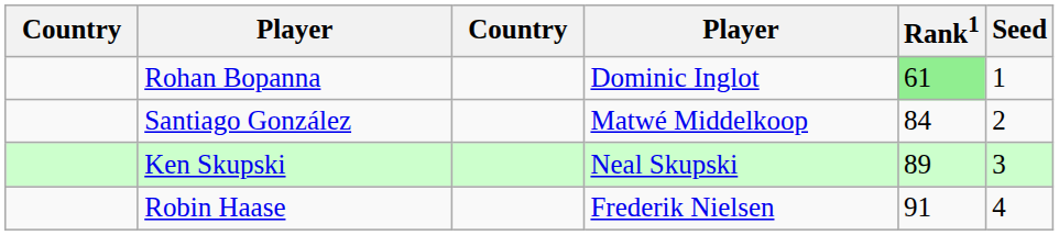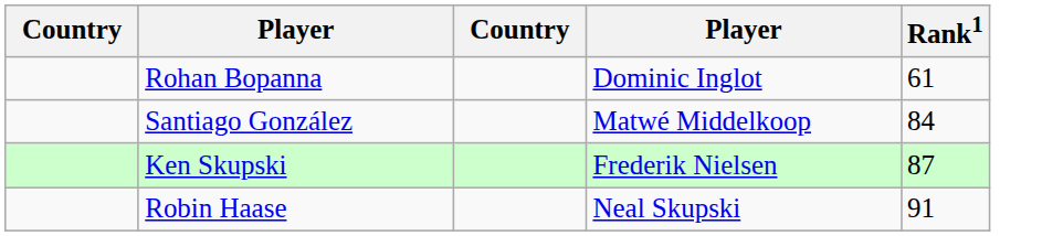- column: Seed | 1 | 2 | 3 | 4
Rohan Bopanna | Rank1: lightgreen background -> no background
Ken Skupski | column 4: Neal Skupski -> Frederik Nielsen
Ken Skupski | Rank1: 89 -> 87
Robin Haase | column 4: Frederik Nielsen -> Neal Skupski
